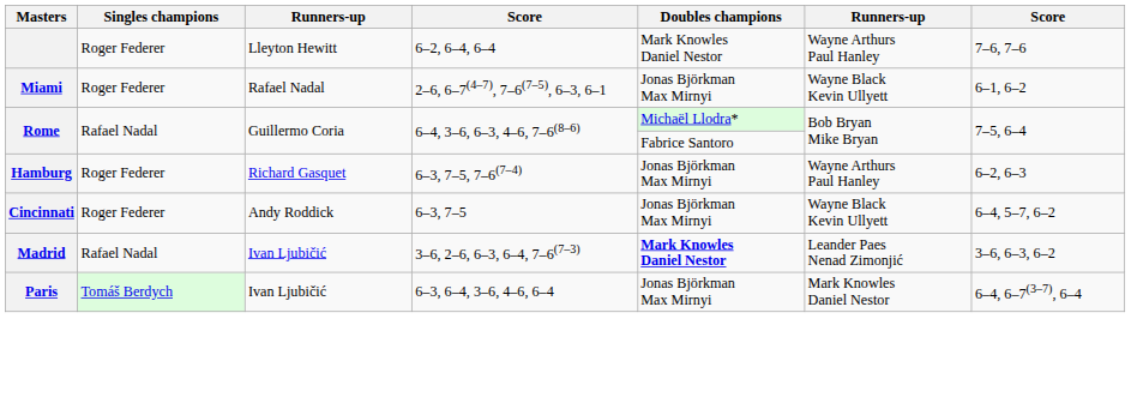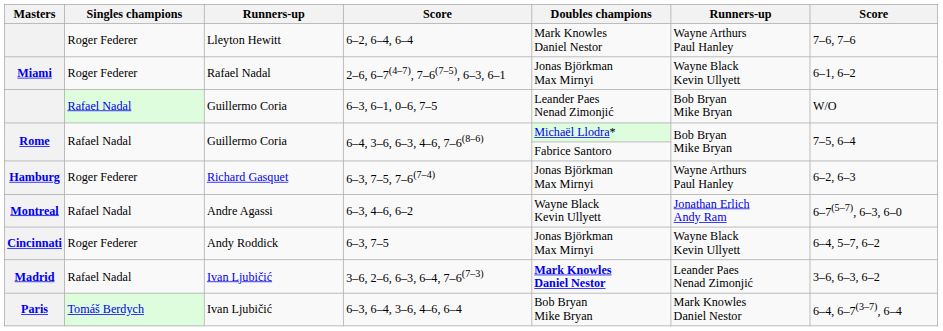+ row: Rafael Nadal | Guillermo Coria | 6–3, 6–1, 0–6, 7–5 | Leander Paes Nenad Zimonjić | Bob Bryan Mike Bryan | W/O
+ row: Montreal | Rafael Nadal | Andre Agassi | 6–3, 4–6, 6–2 | Wayne Black Kevin Ullyett | Jonathan Erlich Andy Ram | 6–7(5–7), 6–3, 6–0
6–3, 6–4, 3–6, 4–6, 6–4 | Doubles champions: Jonas Björkman Max Mirnyi -> Bob Bryan Mike Bryan
